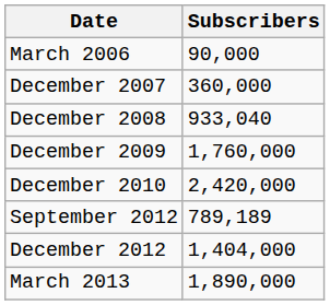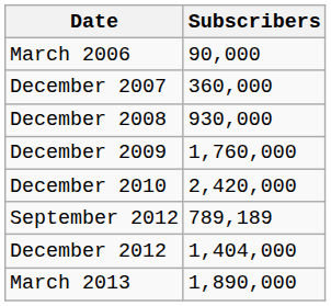December 2008 | Subscribers: 933,040 -> 930,000
